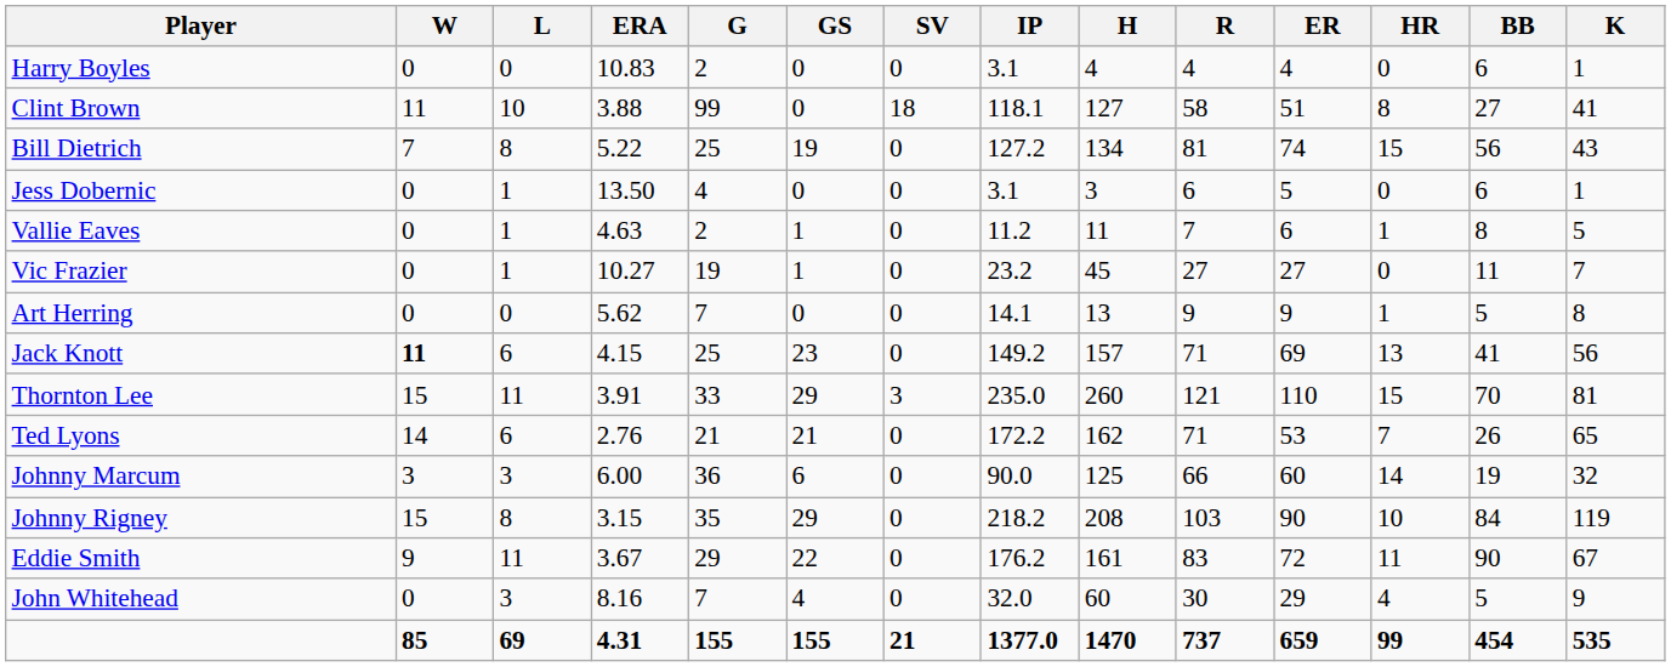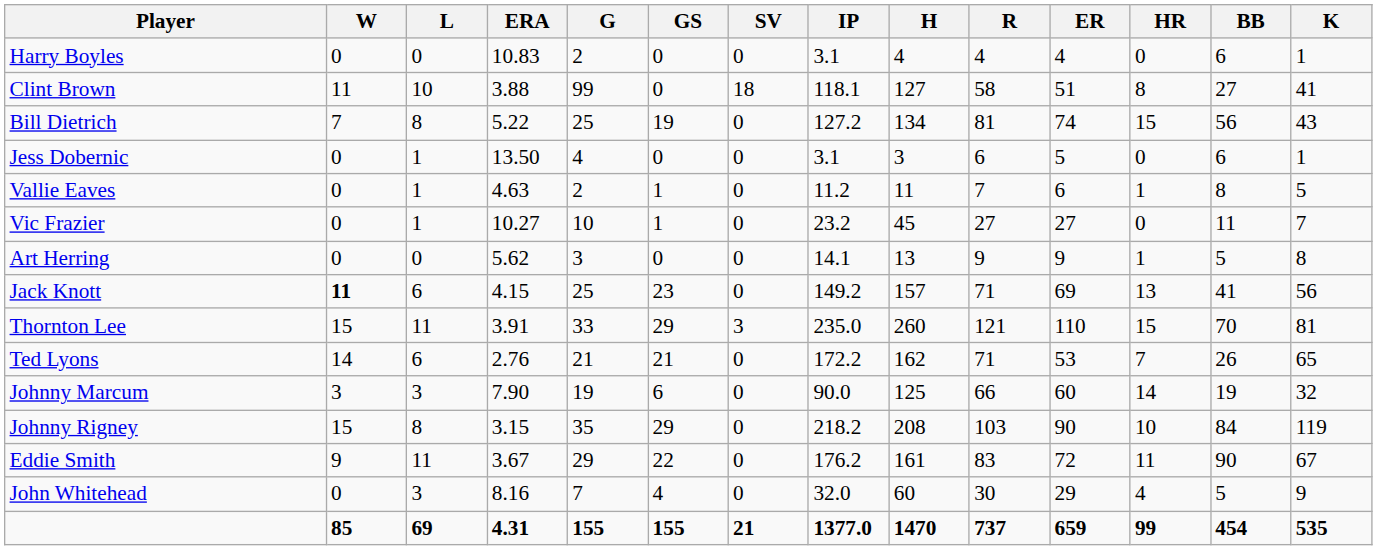Vic Frazier | G: 19 -> 10
Art Herring | G: 7 -> 3
Johnny Marcum | ERA: 6.00 -> 7.90
Johnny Marcum | G: 36 -> 19
